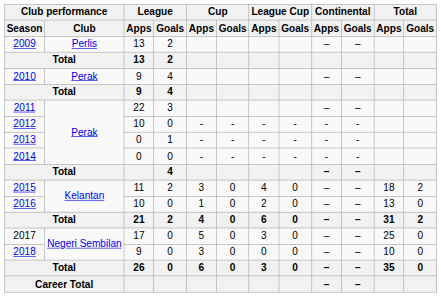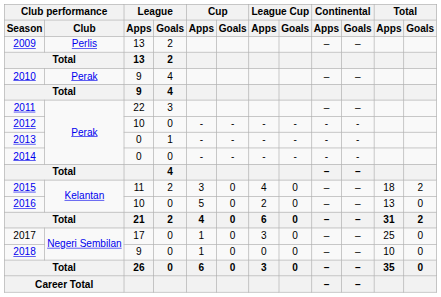2016 | Cup / Apps: 1 -> 5
2017 | Cup / Apps: 5 -> 1
2018 | Cup / Apps: 3 -> 1
